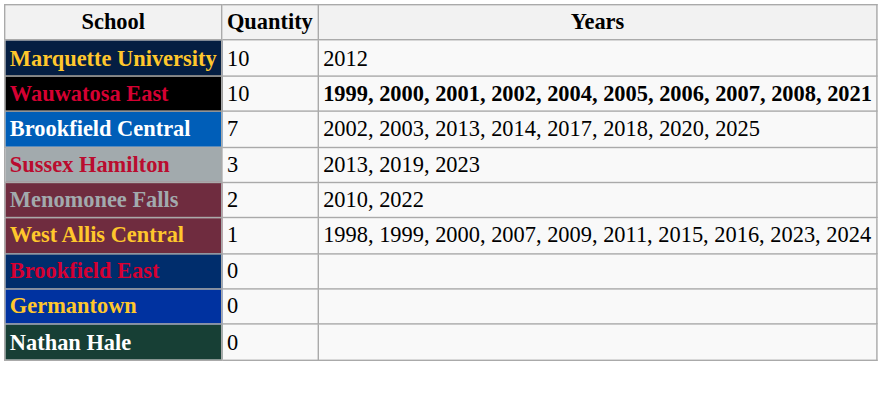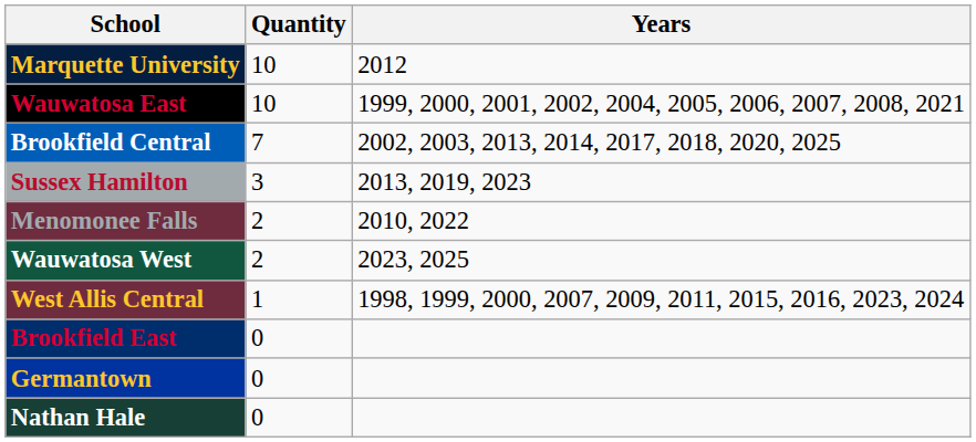Wauwatosa East | Years: bold -> normal
+ row: Wauwatosa West | 2 | 2023, 2025
